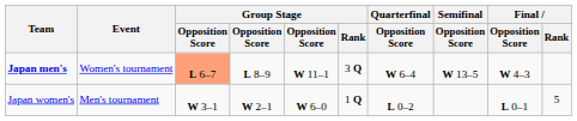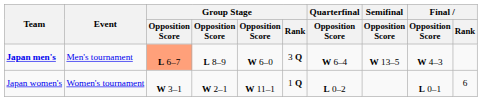Japan men's | Event: Women's tournament -> Men's tournament
Japan men's | column 5: W 11–1 -> W 6–0
Japan women's | Event: Men's tournament -> Women's tournament
Japan women's | column 5: W 6–0 -> W 11–1
Japan women's | Final / Rank: 5 -> 6
